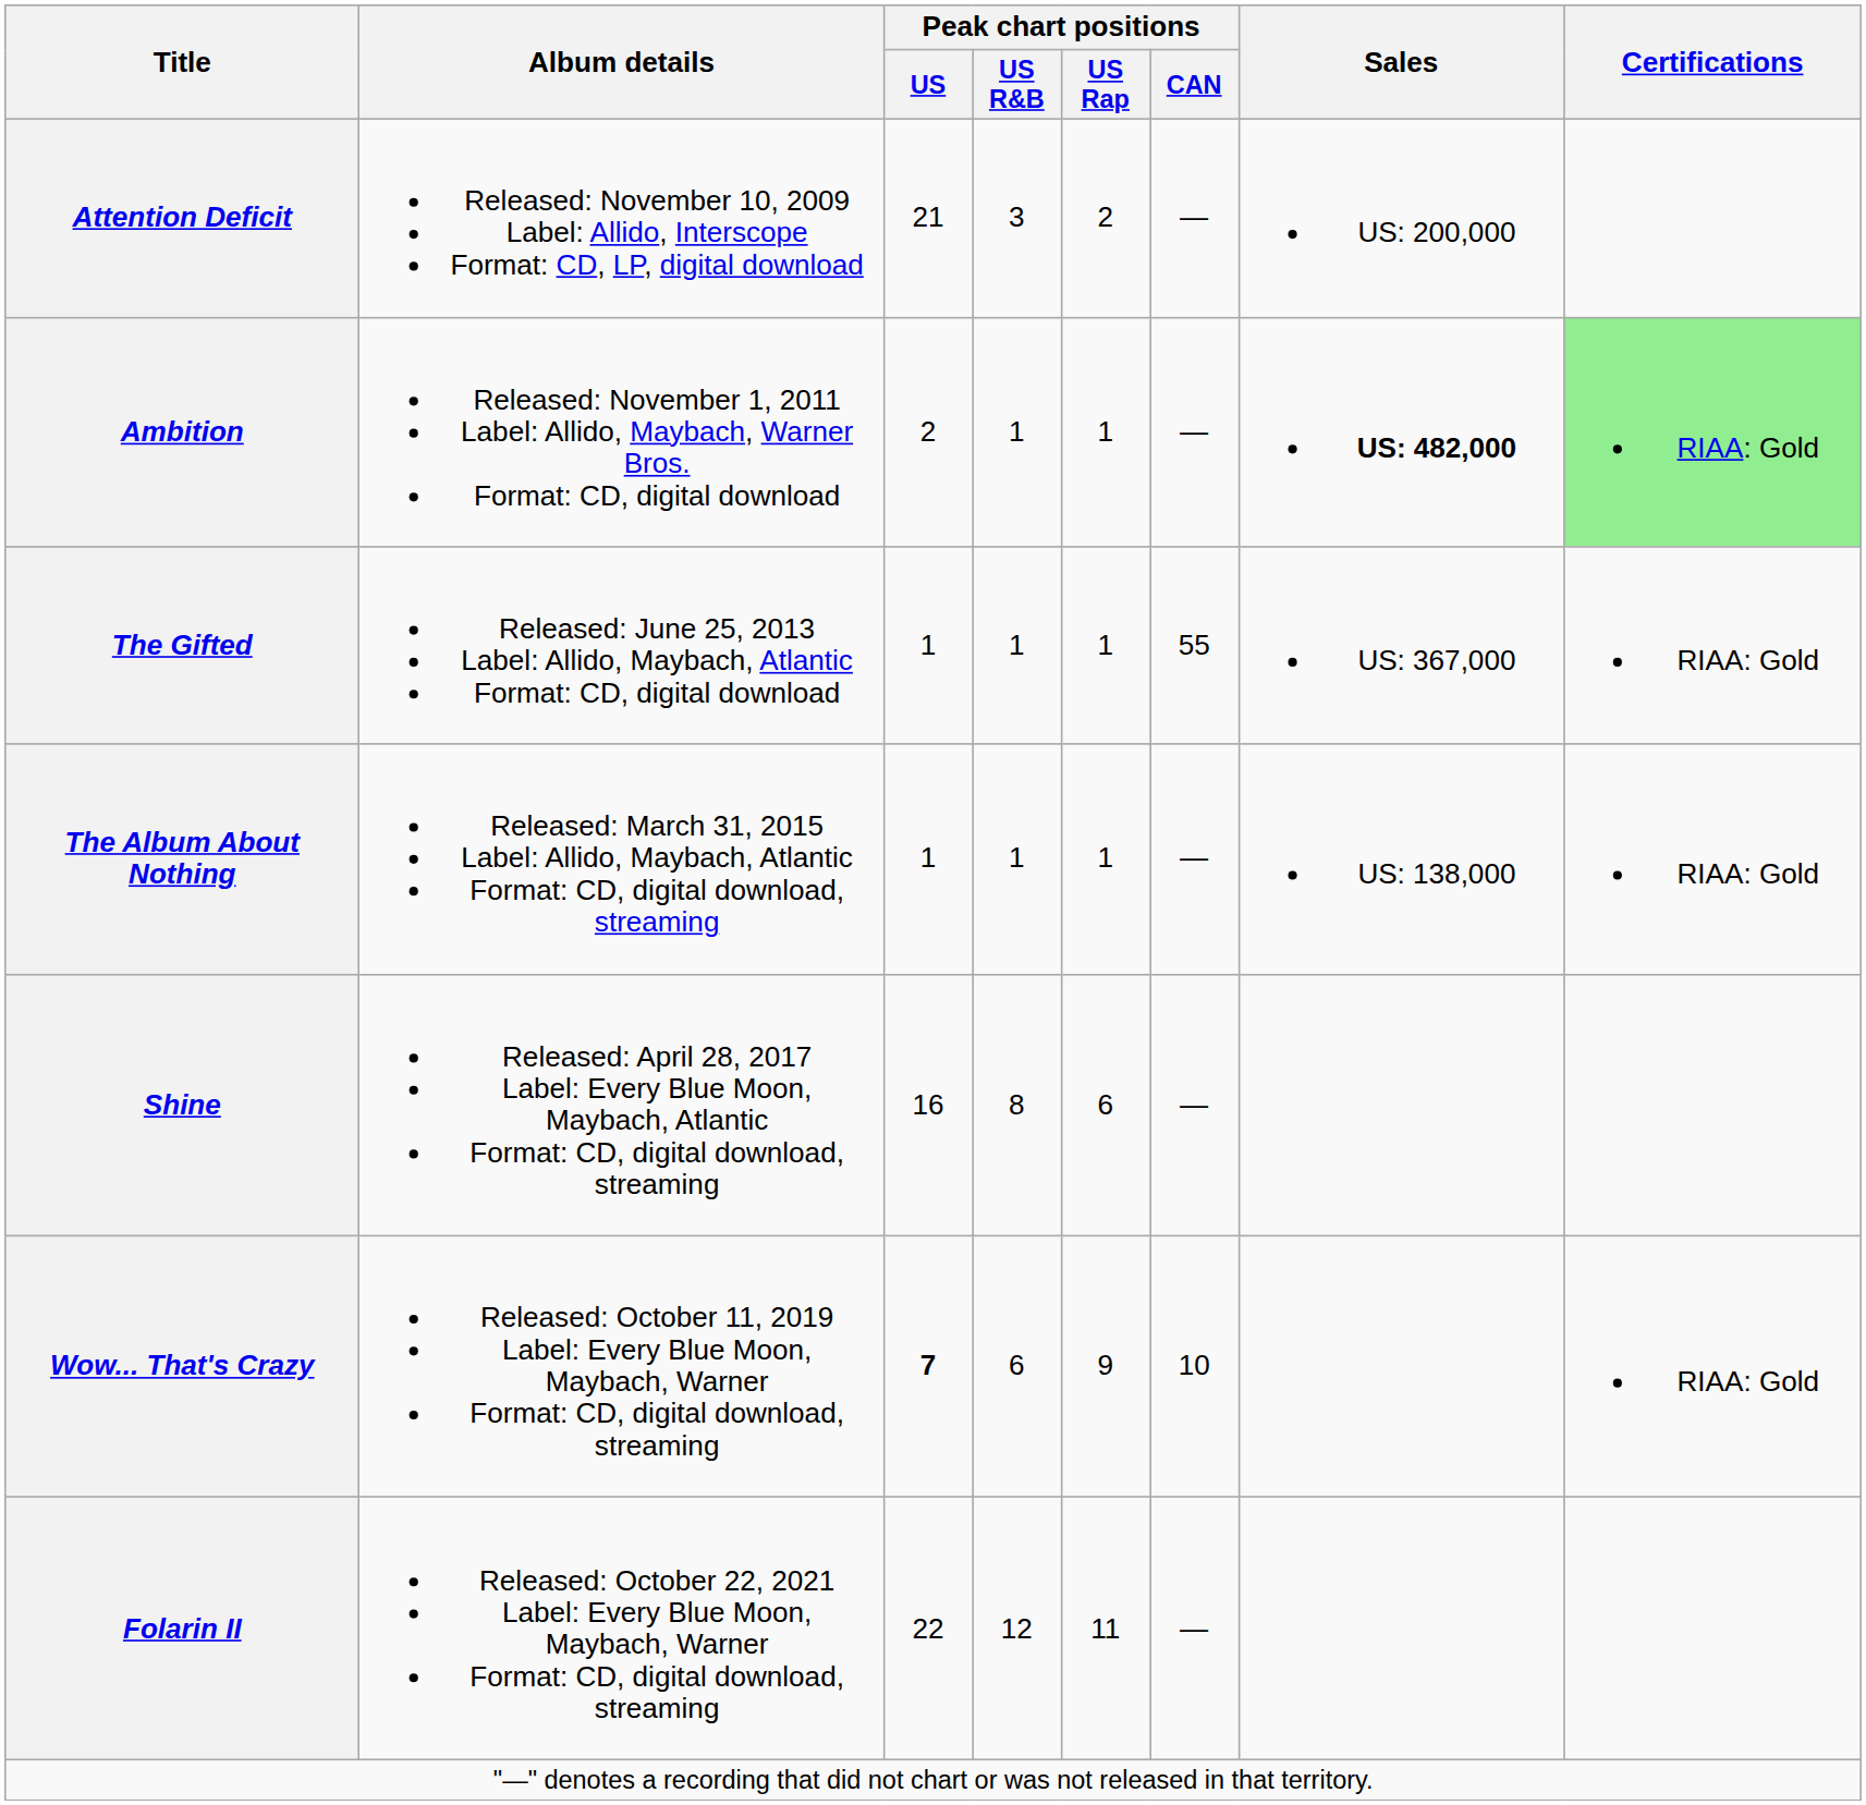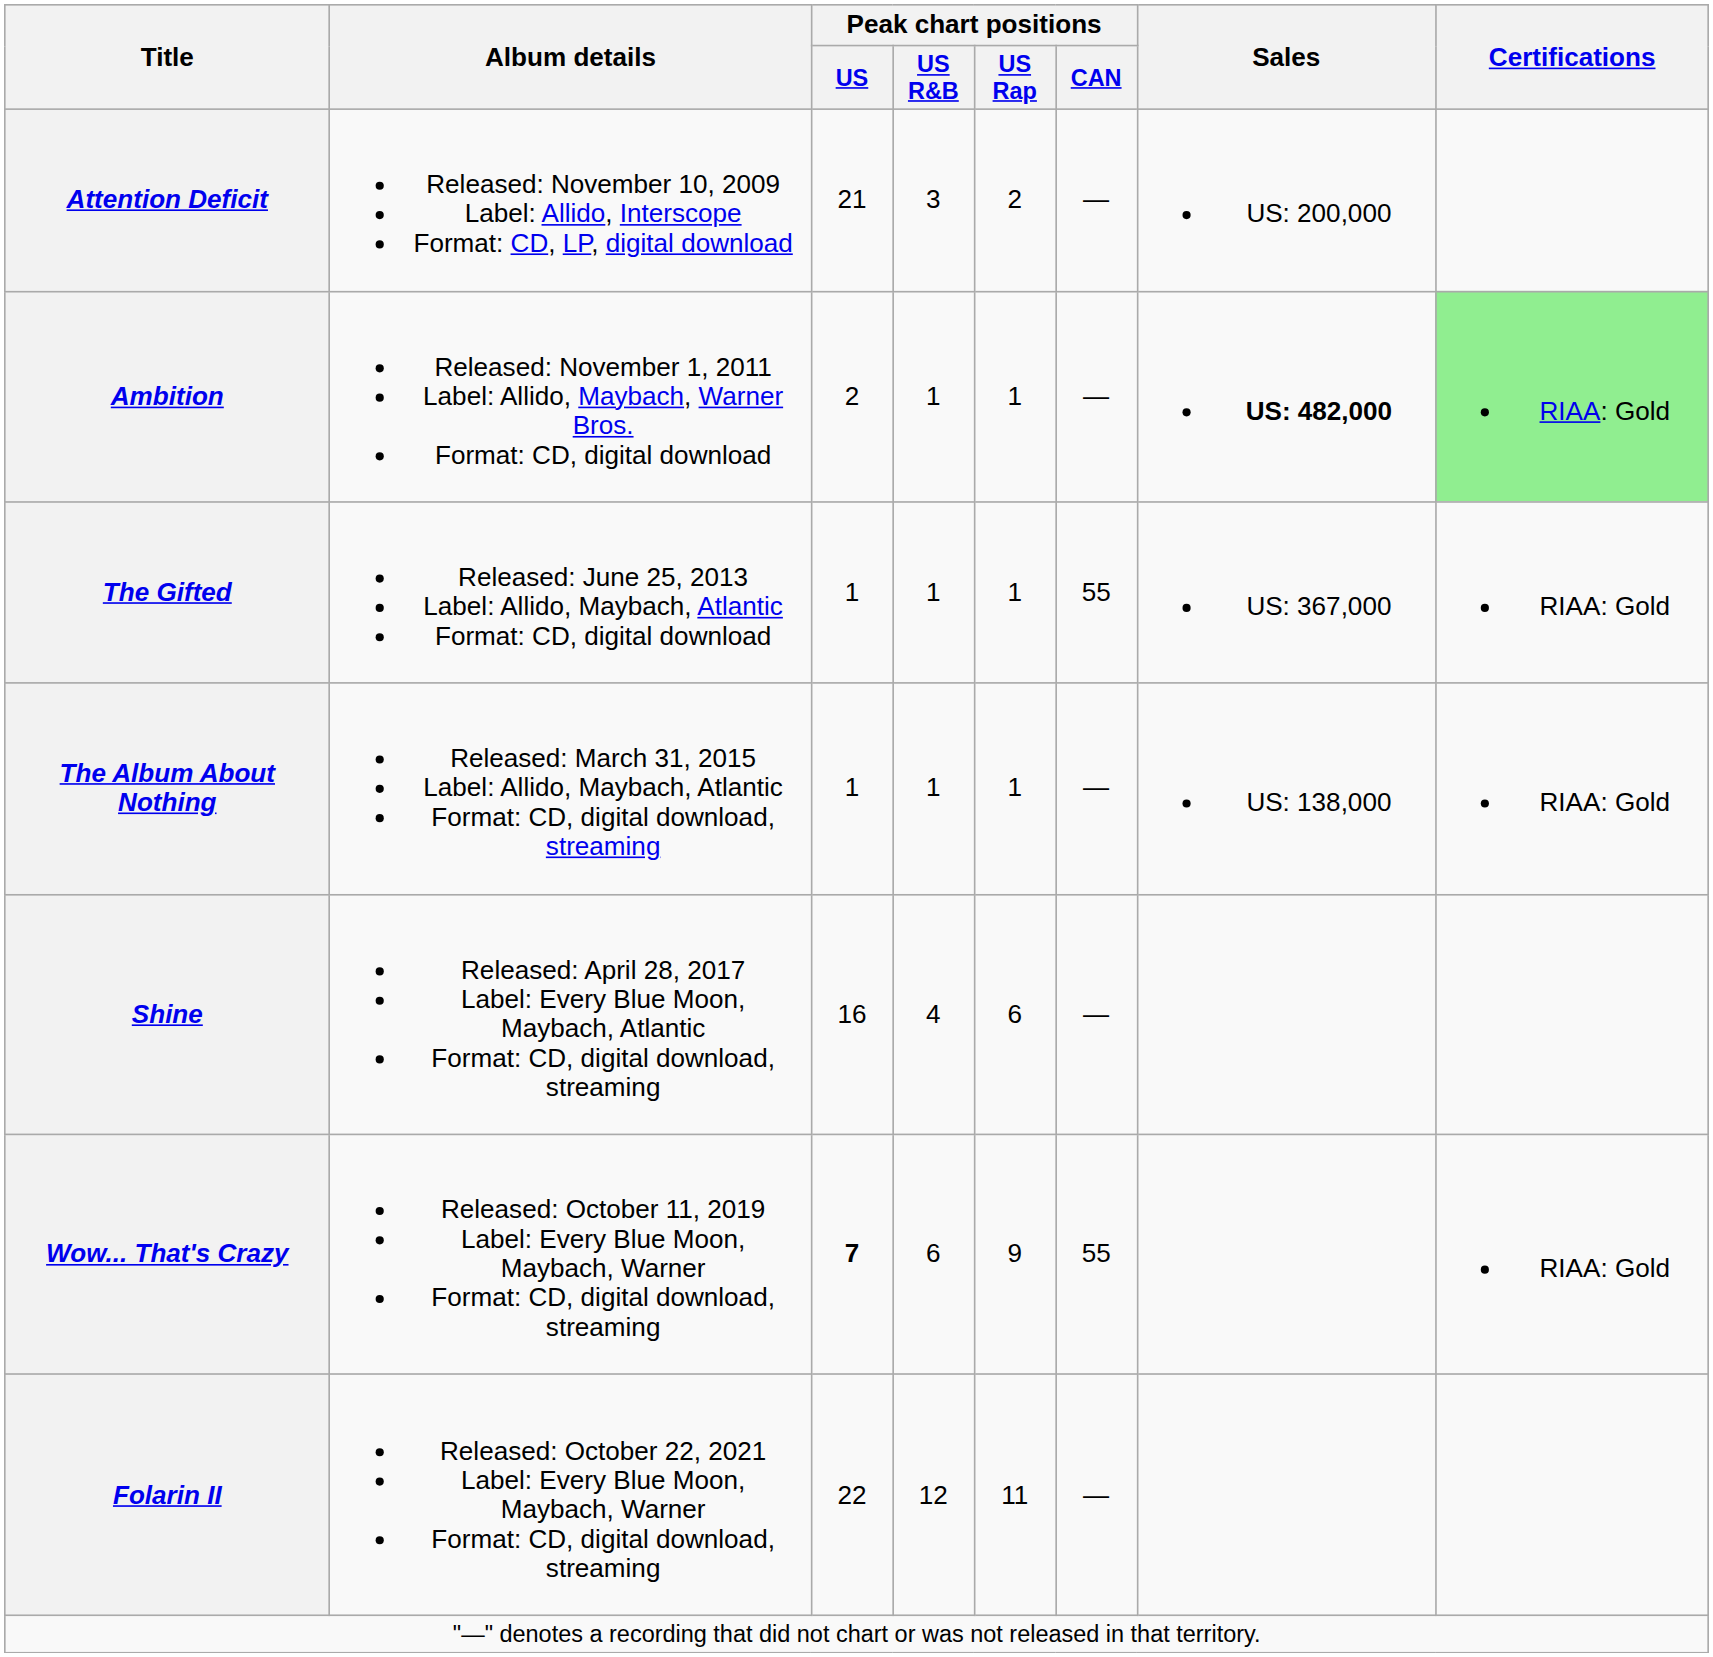Shine | Peak chart positions / US R&B: 8 -> 4
Wow... That's Crazy | Peak chart positions / CAN: 10 -> 55
